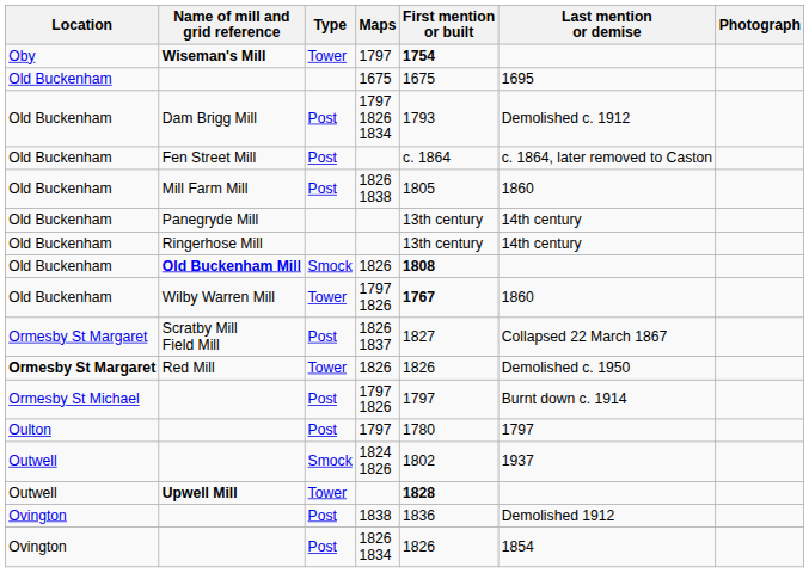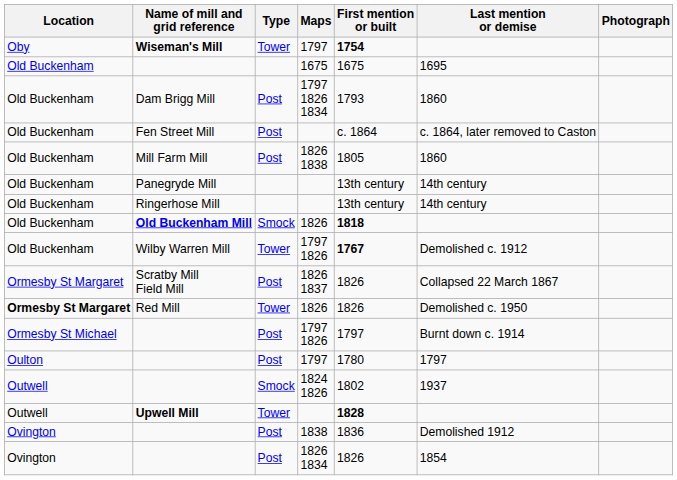Dam Brigg Mill | Last mention or demise: Demolished c. 1912 -> 1860
Old Buckenham Mill | First mention or built: 1808 -> 1818
Wilby Warren Mill | Last mention or demise: 1860 -> Demolished c. 1912
Scratby Mill Field Mill | First mention or built: 1827 -> 1826
